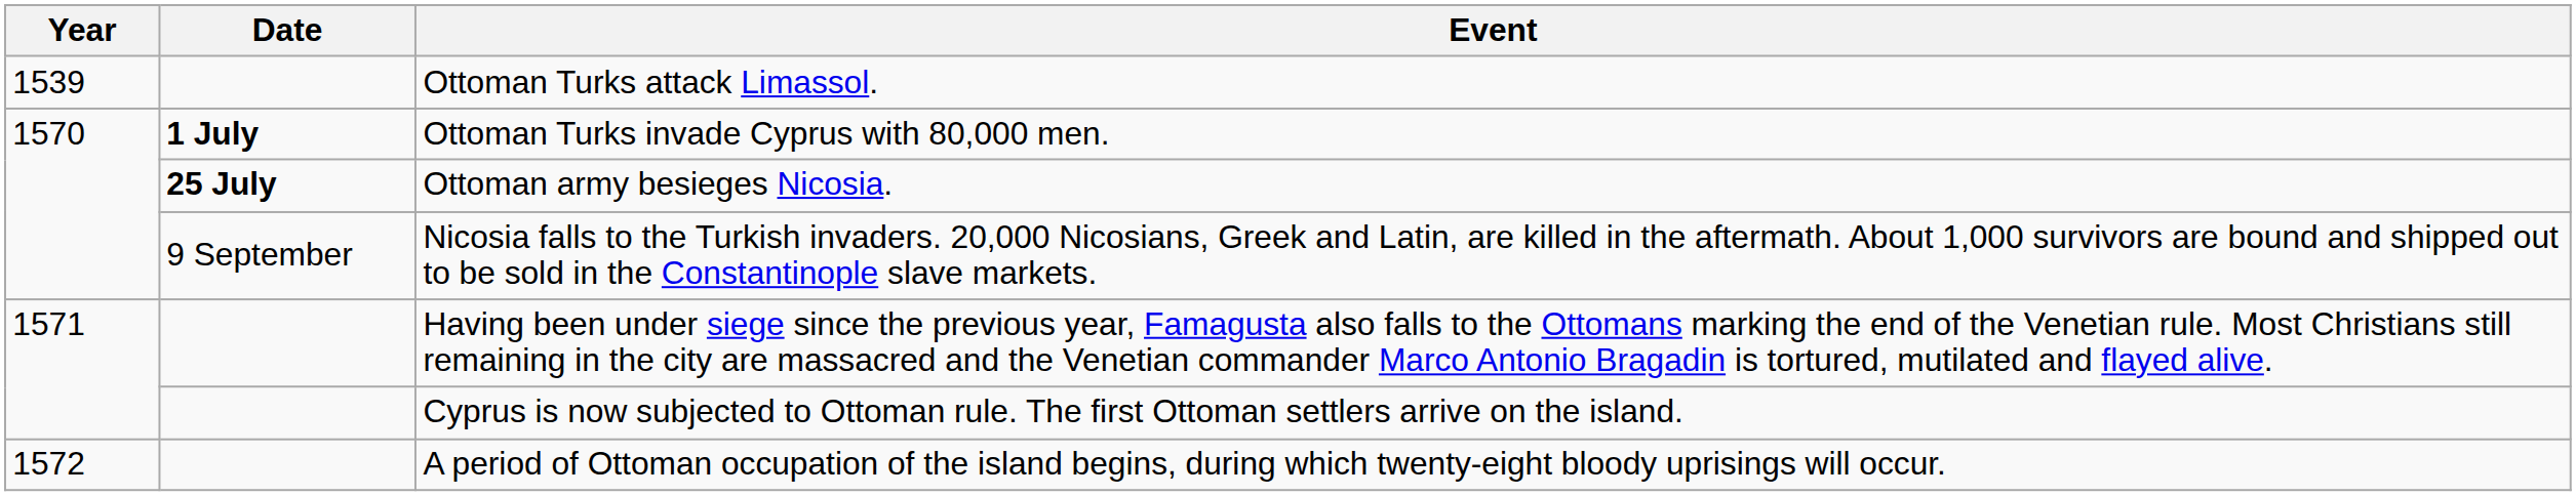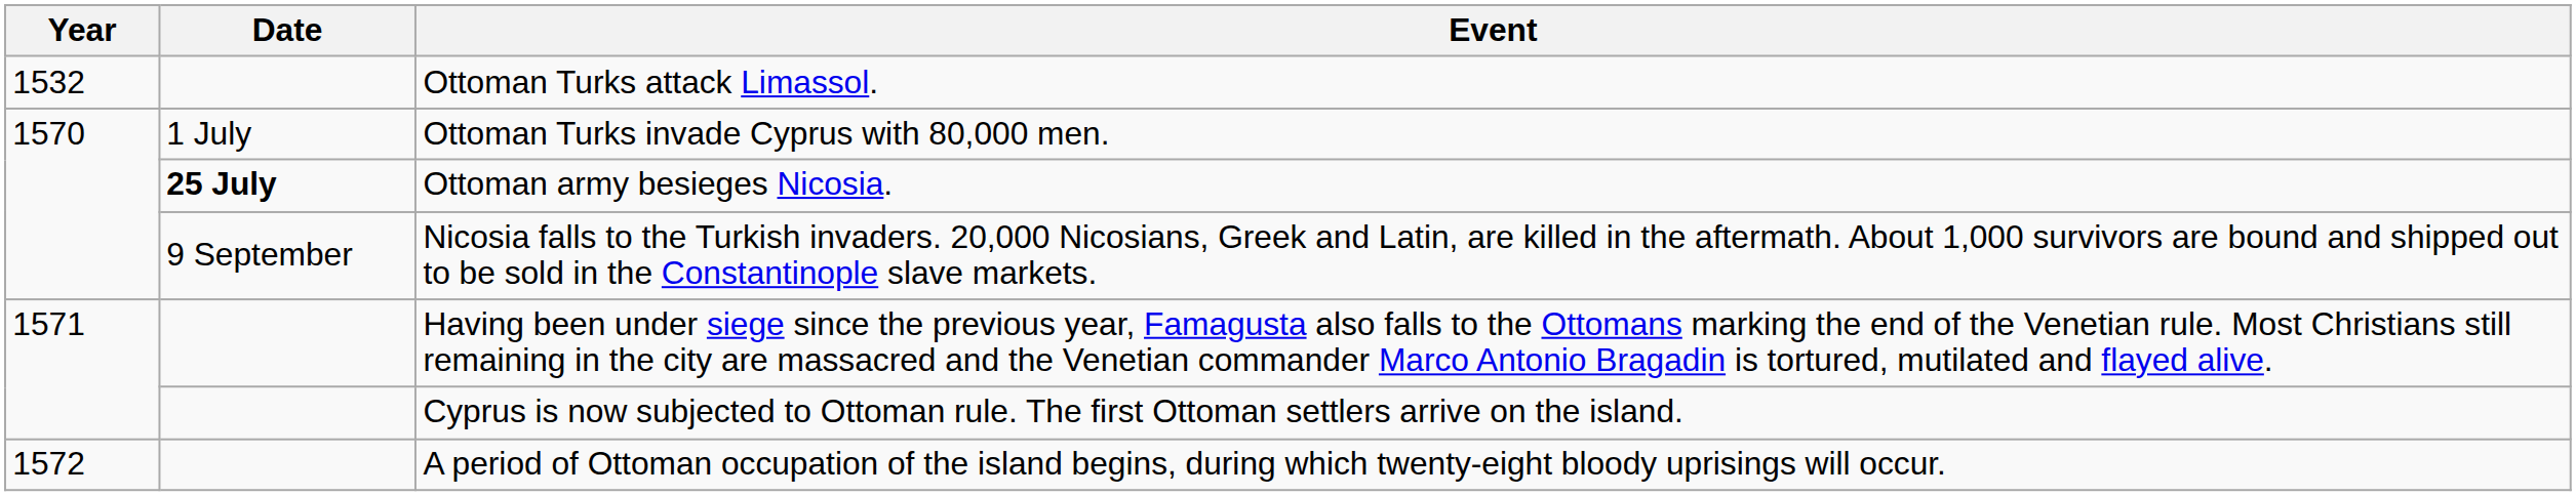Ottoman Turks attack Limassol. | Year: 1539 -> 1532
Ottoman Turks invade Cyprus with 80,000 men. | Date: bold -> normal
